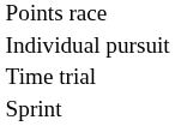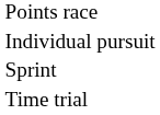rows swapped: Sprint <-> Time trial
